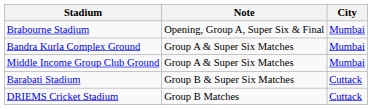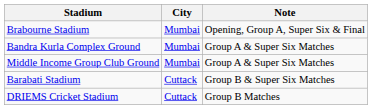columns swapped: City <-> Note
